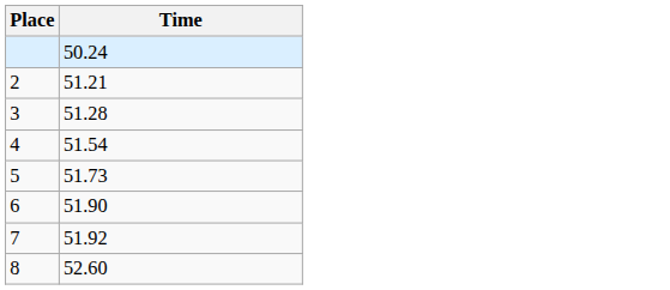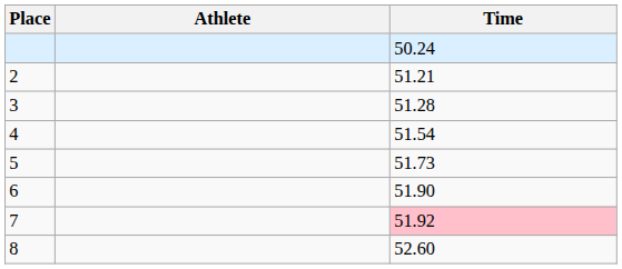+ column: Athlete
7 | Time: no background -> pink background
